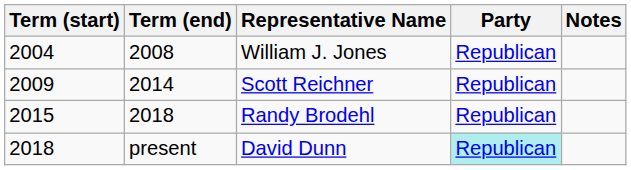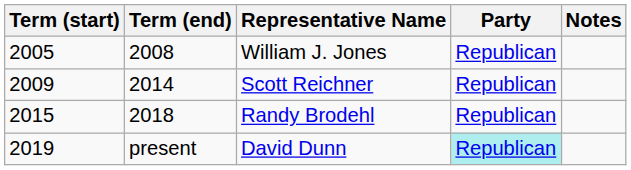William J. Jones | Term (start): 2004 -> 2005
David Dunn | Term (start): 2018 -> 2019
